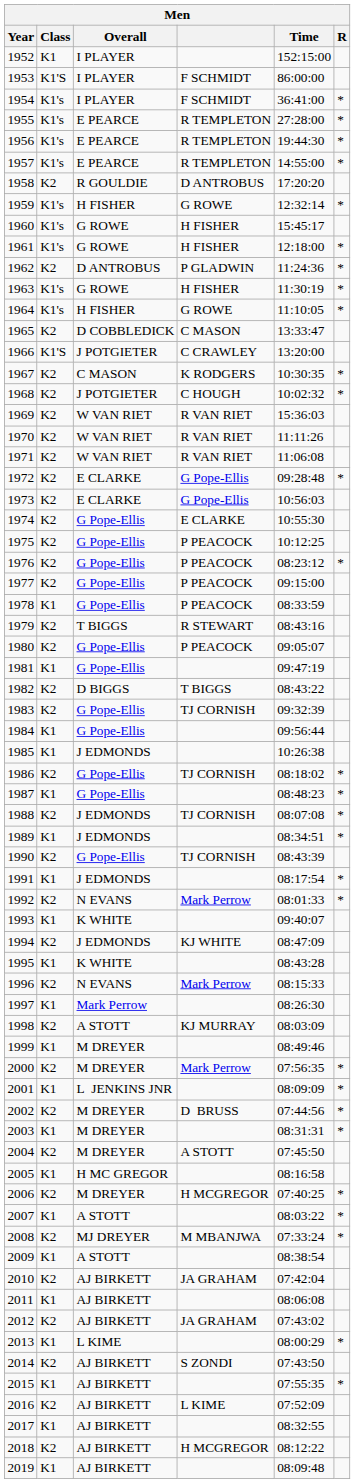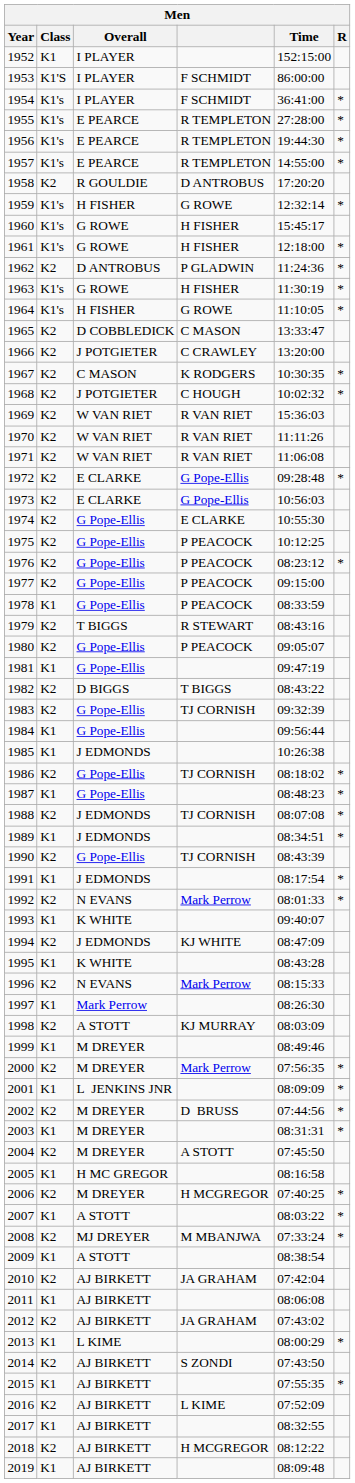1966 | Class: K1'S -> K2
